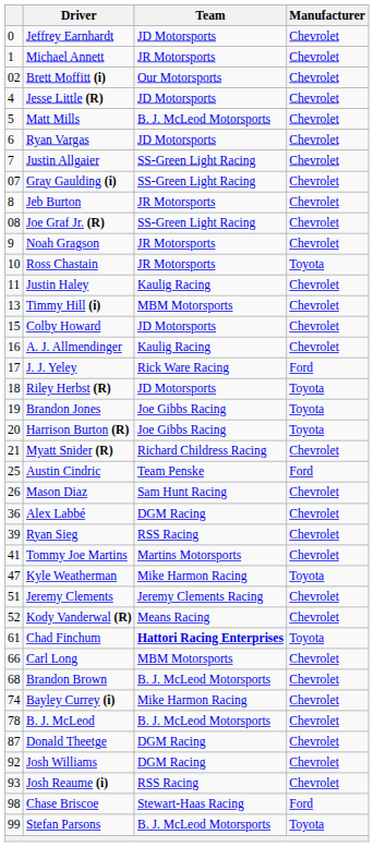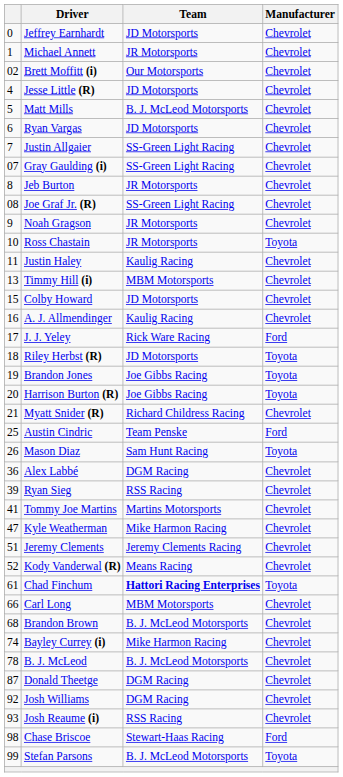Mason Diaz | Manufacturer: Chevrolet -> Toyota
Kyle Weatherman | Manufacturer: Toyota -> Chevrolet
